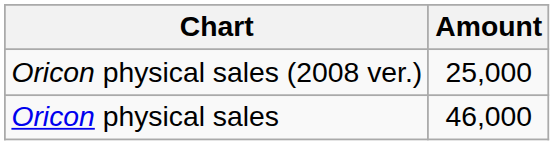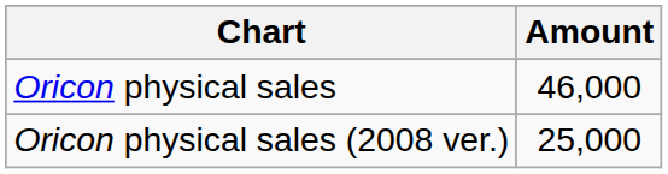rows swapped: Oricon physical sales <-> Oricon physical sales (2008 ver.)
